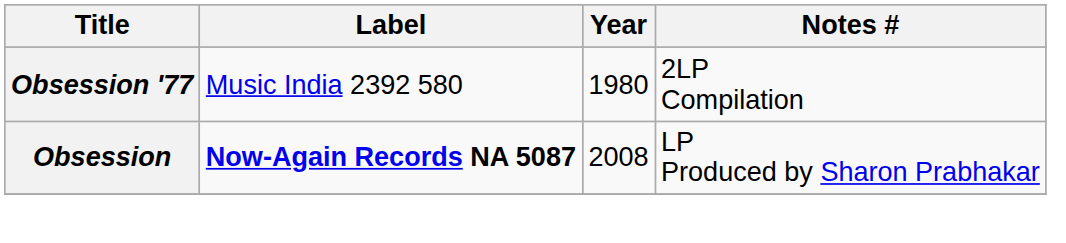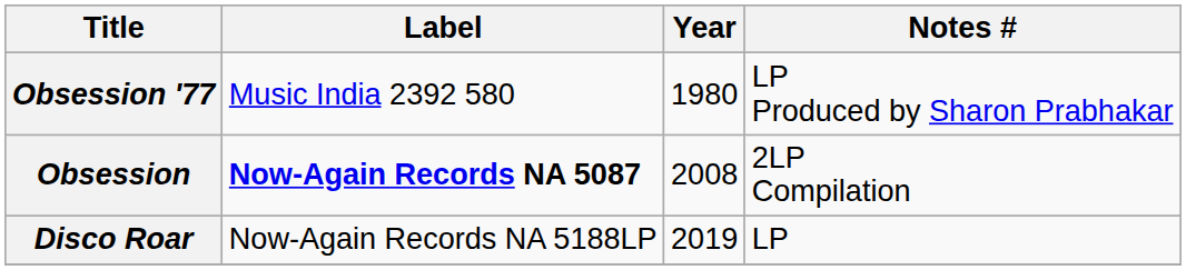Obsession '77 | Notes #: 2LP Compilation -> LP Produced by Sharon Prabhakar
Obsession | Notes #: LP Produced by Sharon Prabhakar -> 2LP Compilation
+ row: Disco Roar | Now-Again Records NA 5188LP | 2019 | LP
